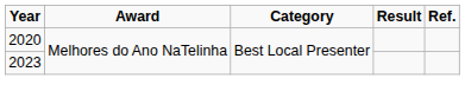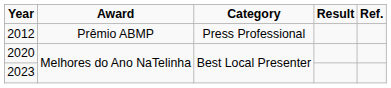+ row: 2012 | Prêmio ABMP | Press Professional
